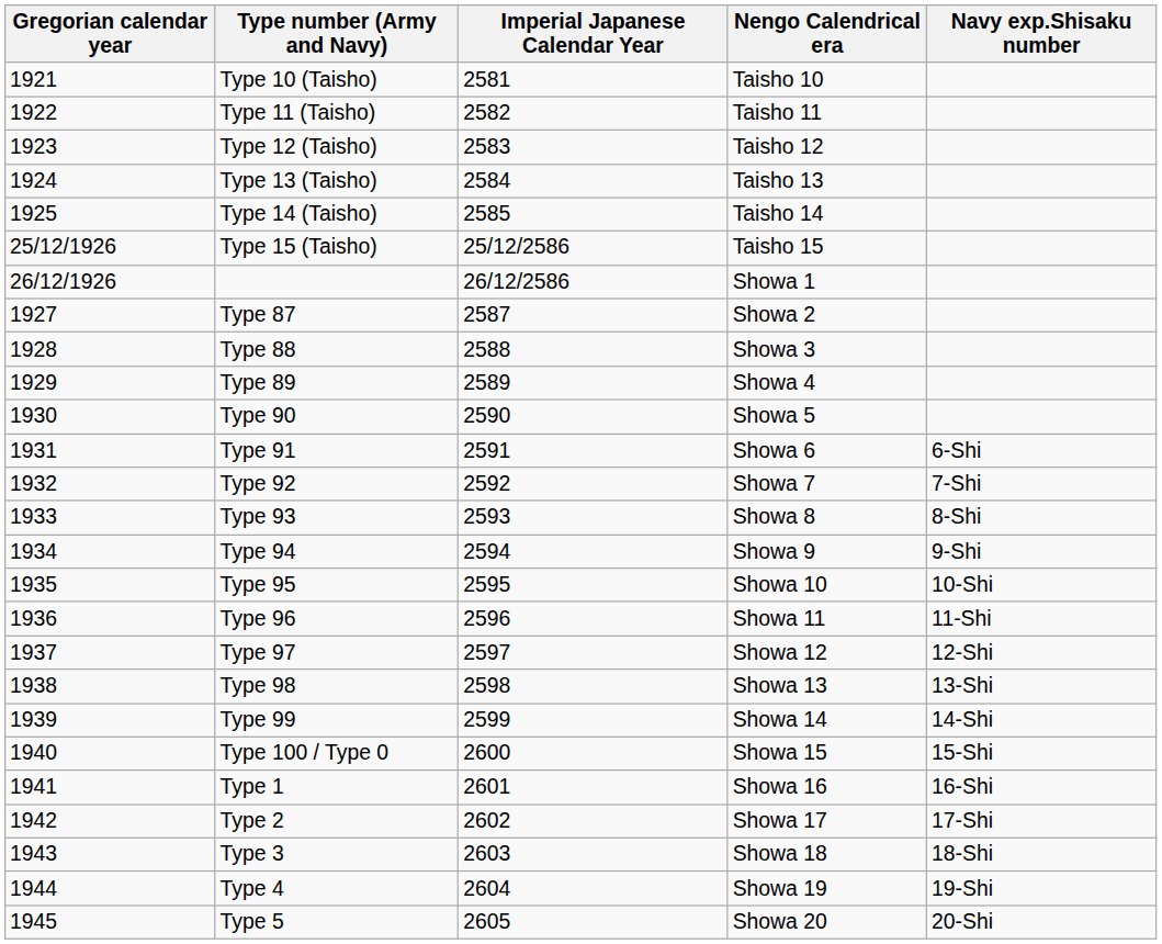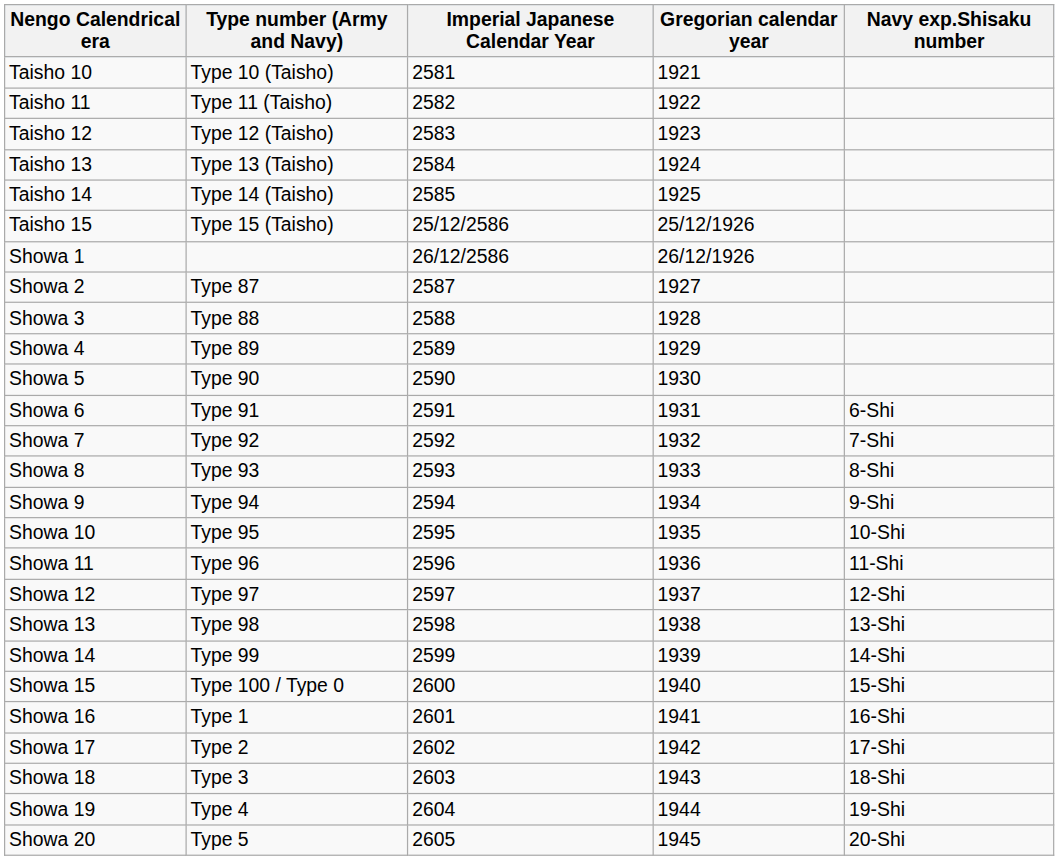columns swapped: Gregorian calendar year <-> Nengo Calendrical era
